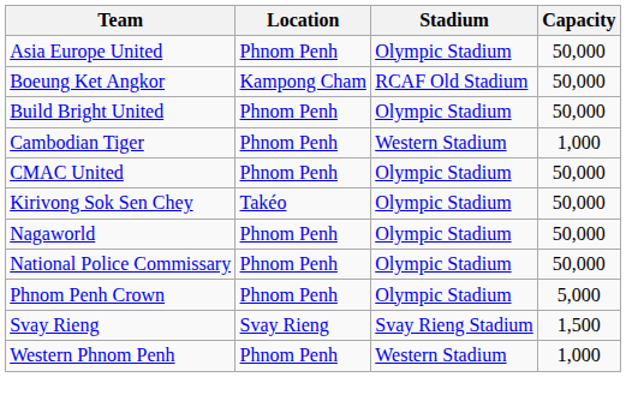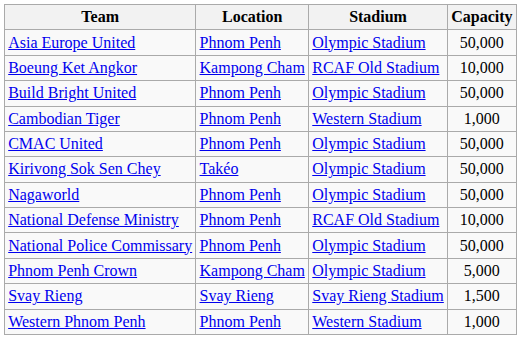Boeung Ket Angkor | Capacity: 50,000 -> 10,000
+ row: National Defense Ministry | Phnom Penh | RCAF Old Stadium | 10,000
Phnom Penh Crown | Location: Phnom Penh -> Kampong Cham
